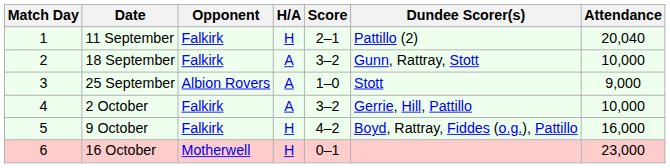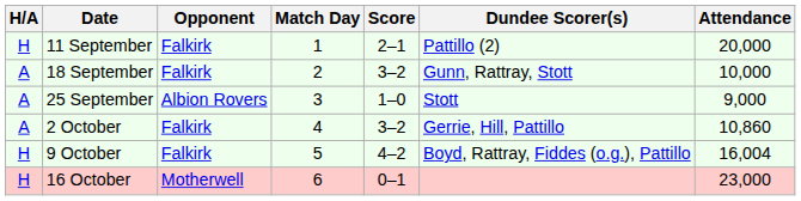columns swapped: Match Day <-> H/A
11 September | Attendance: 20,040 -> 20,000
2 October | Attendance: 10,000 -> 10,860
9 October | Attendance: 16,000 -> 16,004
